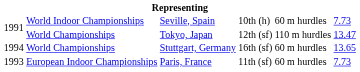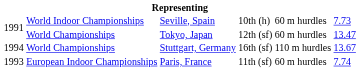Tokyo, Japan | column 5: 110 m hurdles -> 60 m hurdles
Stuttgart, Germany | column 5: 60 m hurdles -> 110 m hurdles
Stuttgart, Germany | column 6: 13.65 -> 13.67
Paris, France | column 6: 7.73 -> 7.74
